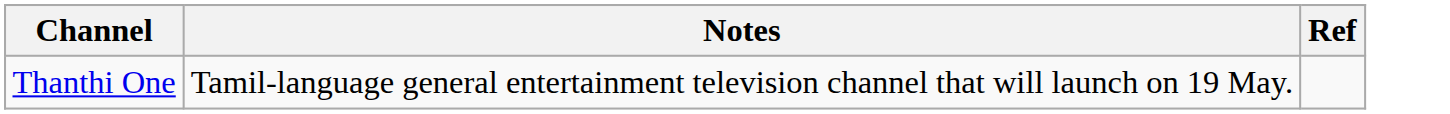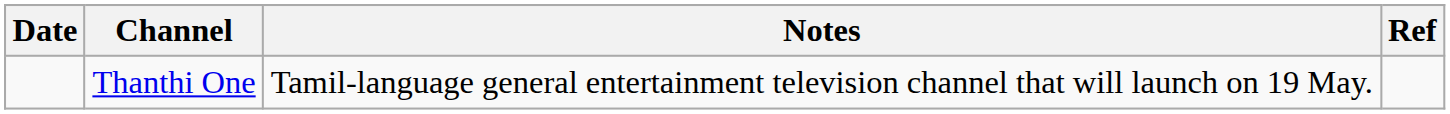+ column: Date
